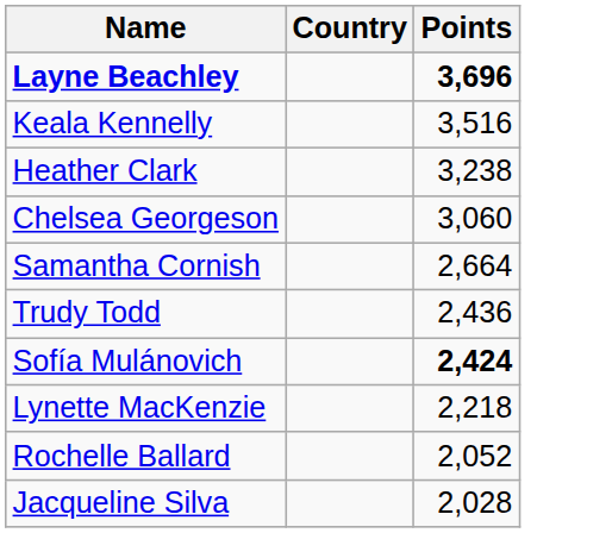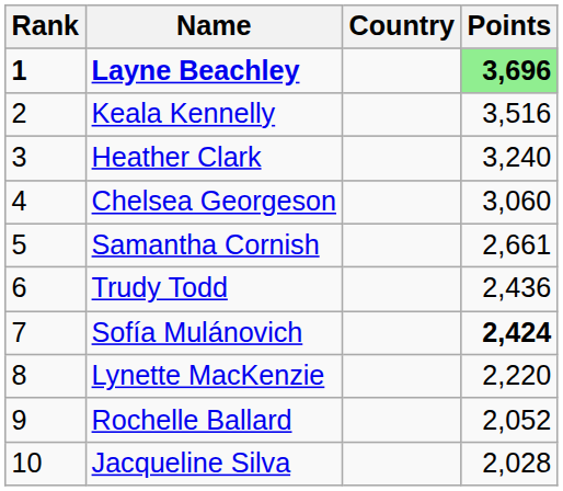+ column: Rank | 1 | 2 | 3 | 4 | 5 | 6 | 7 | 8 | 9 | 10
Layne Beachley | Points: no background -> lightgreen background
Heather Clark | Points: 3,238 -> 3,240
Samantha Cornish | Points: 2,664 -> 2,661
Lynette MacKenzie | Points: 2,218 -> 2,220
